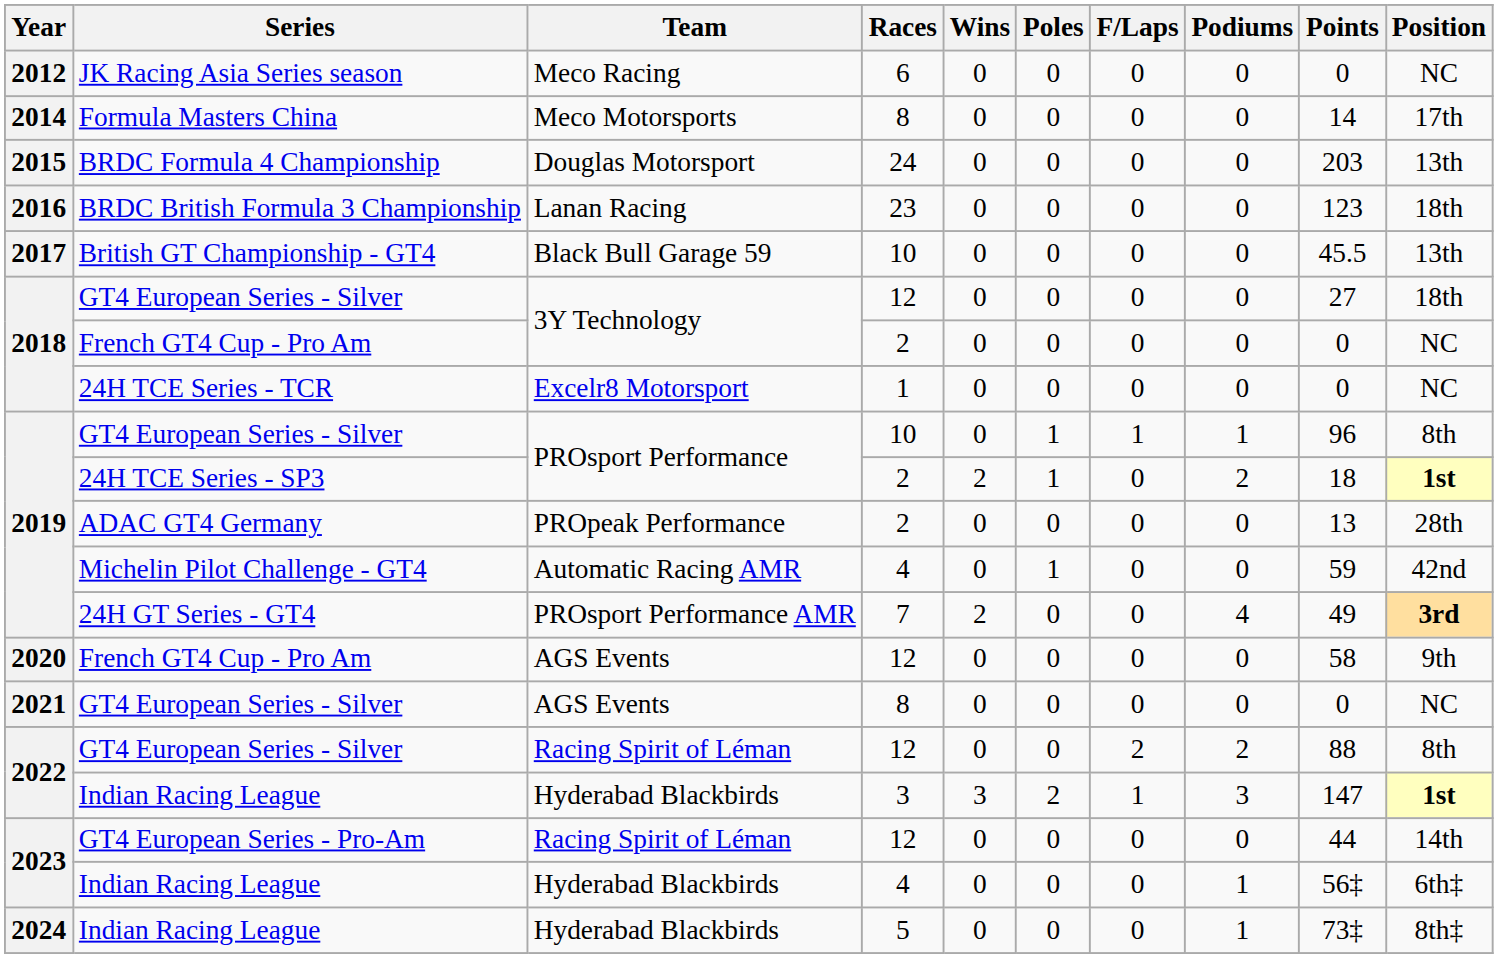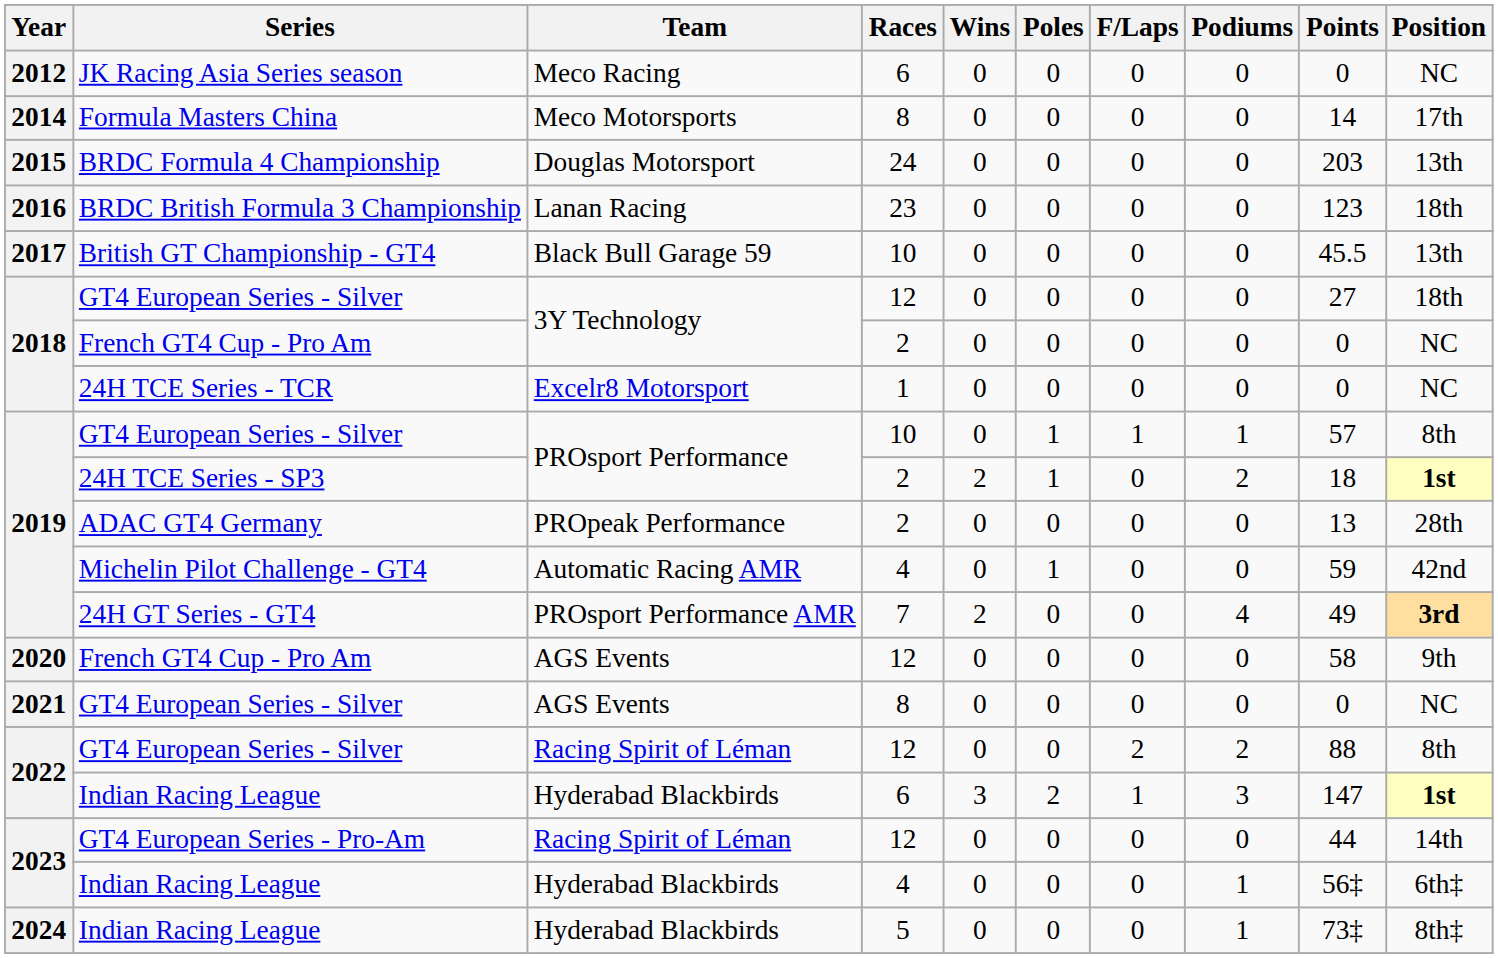2019 / GT4 European Series - Silver | Points: 96 -> 57
2022 / Indian Racing League | Races: 3 -> 6
